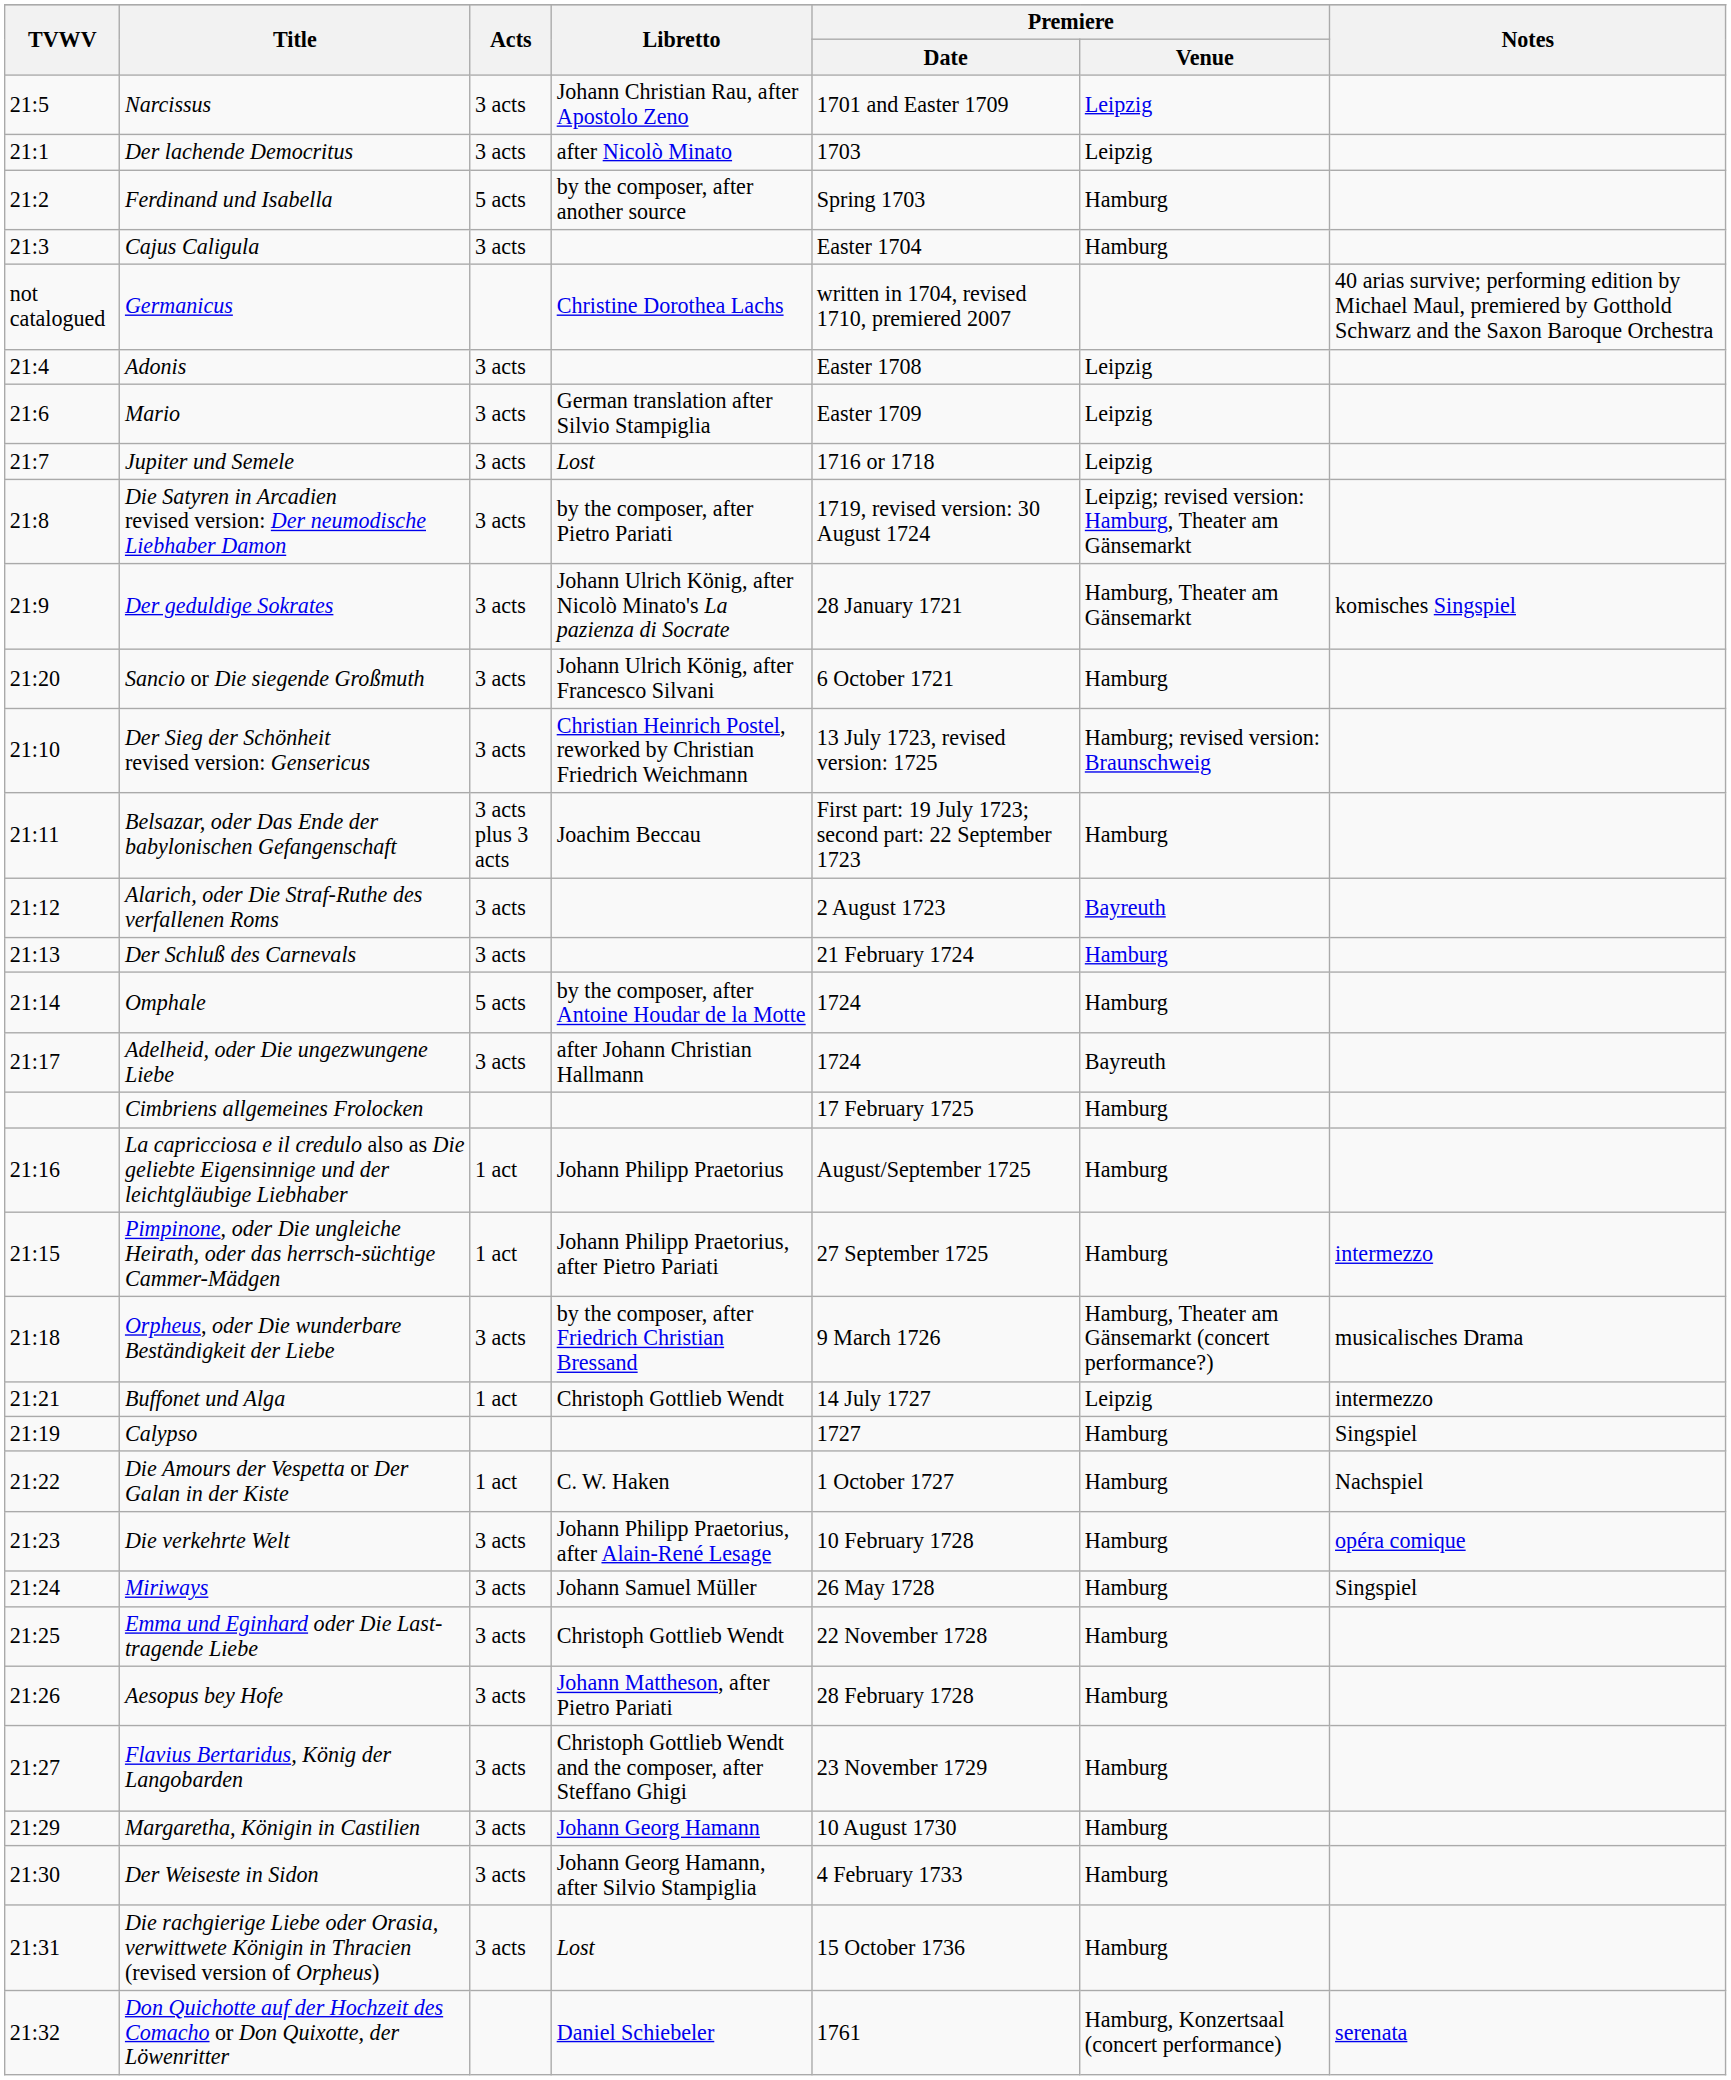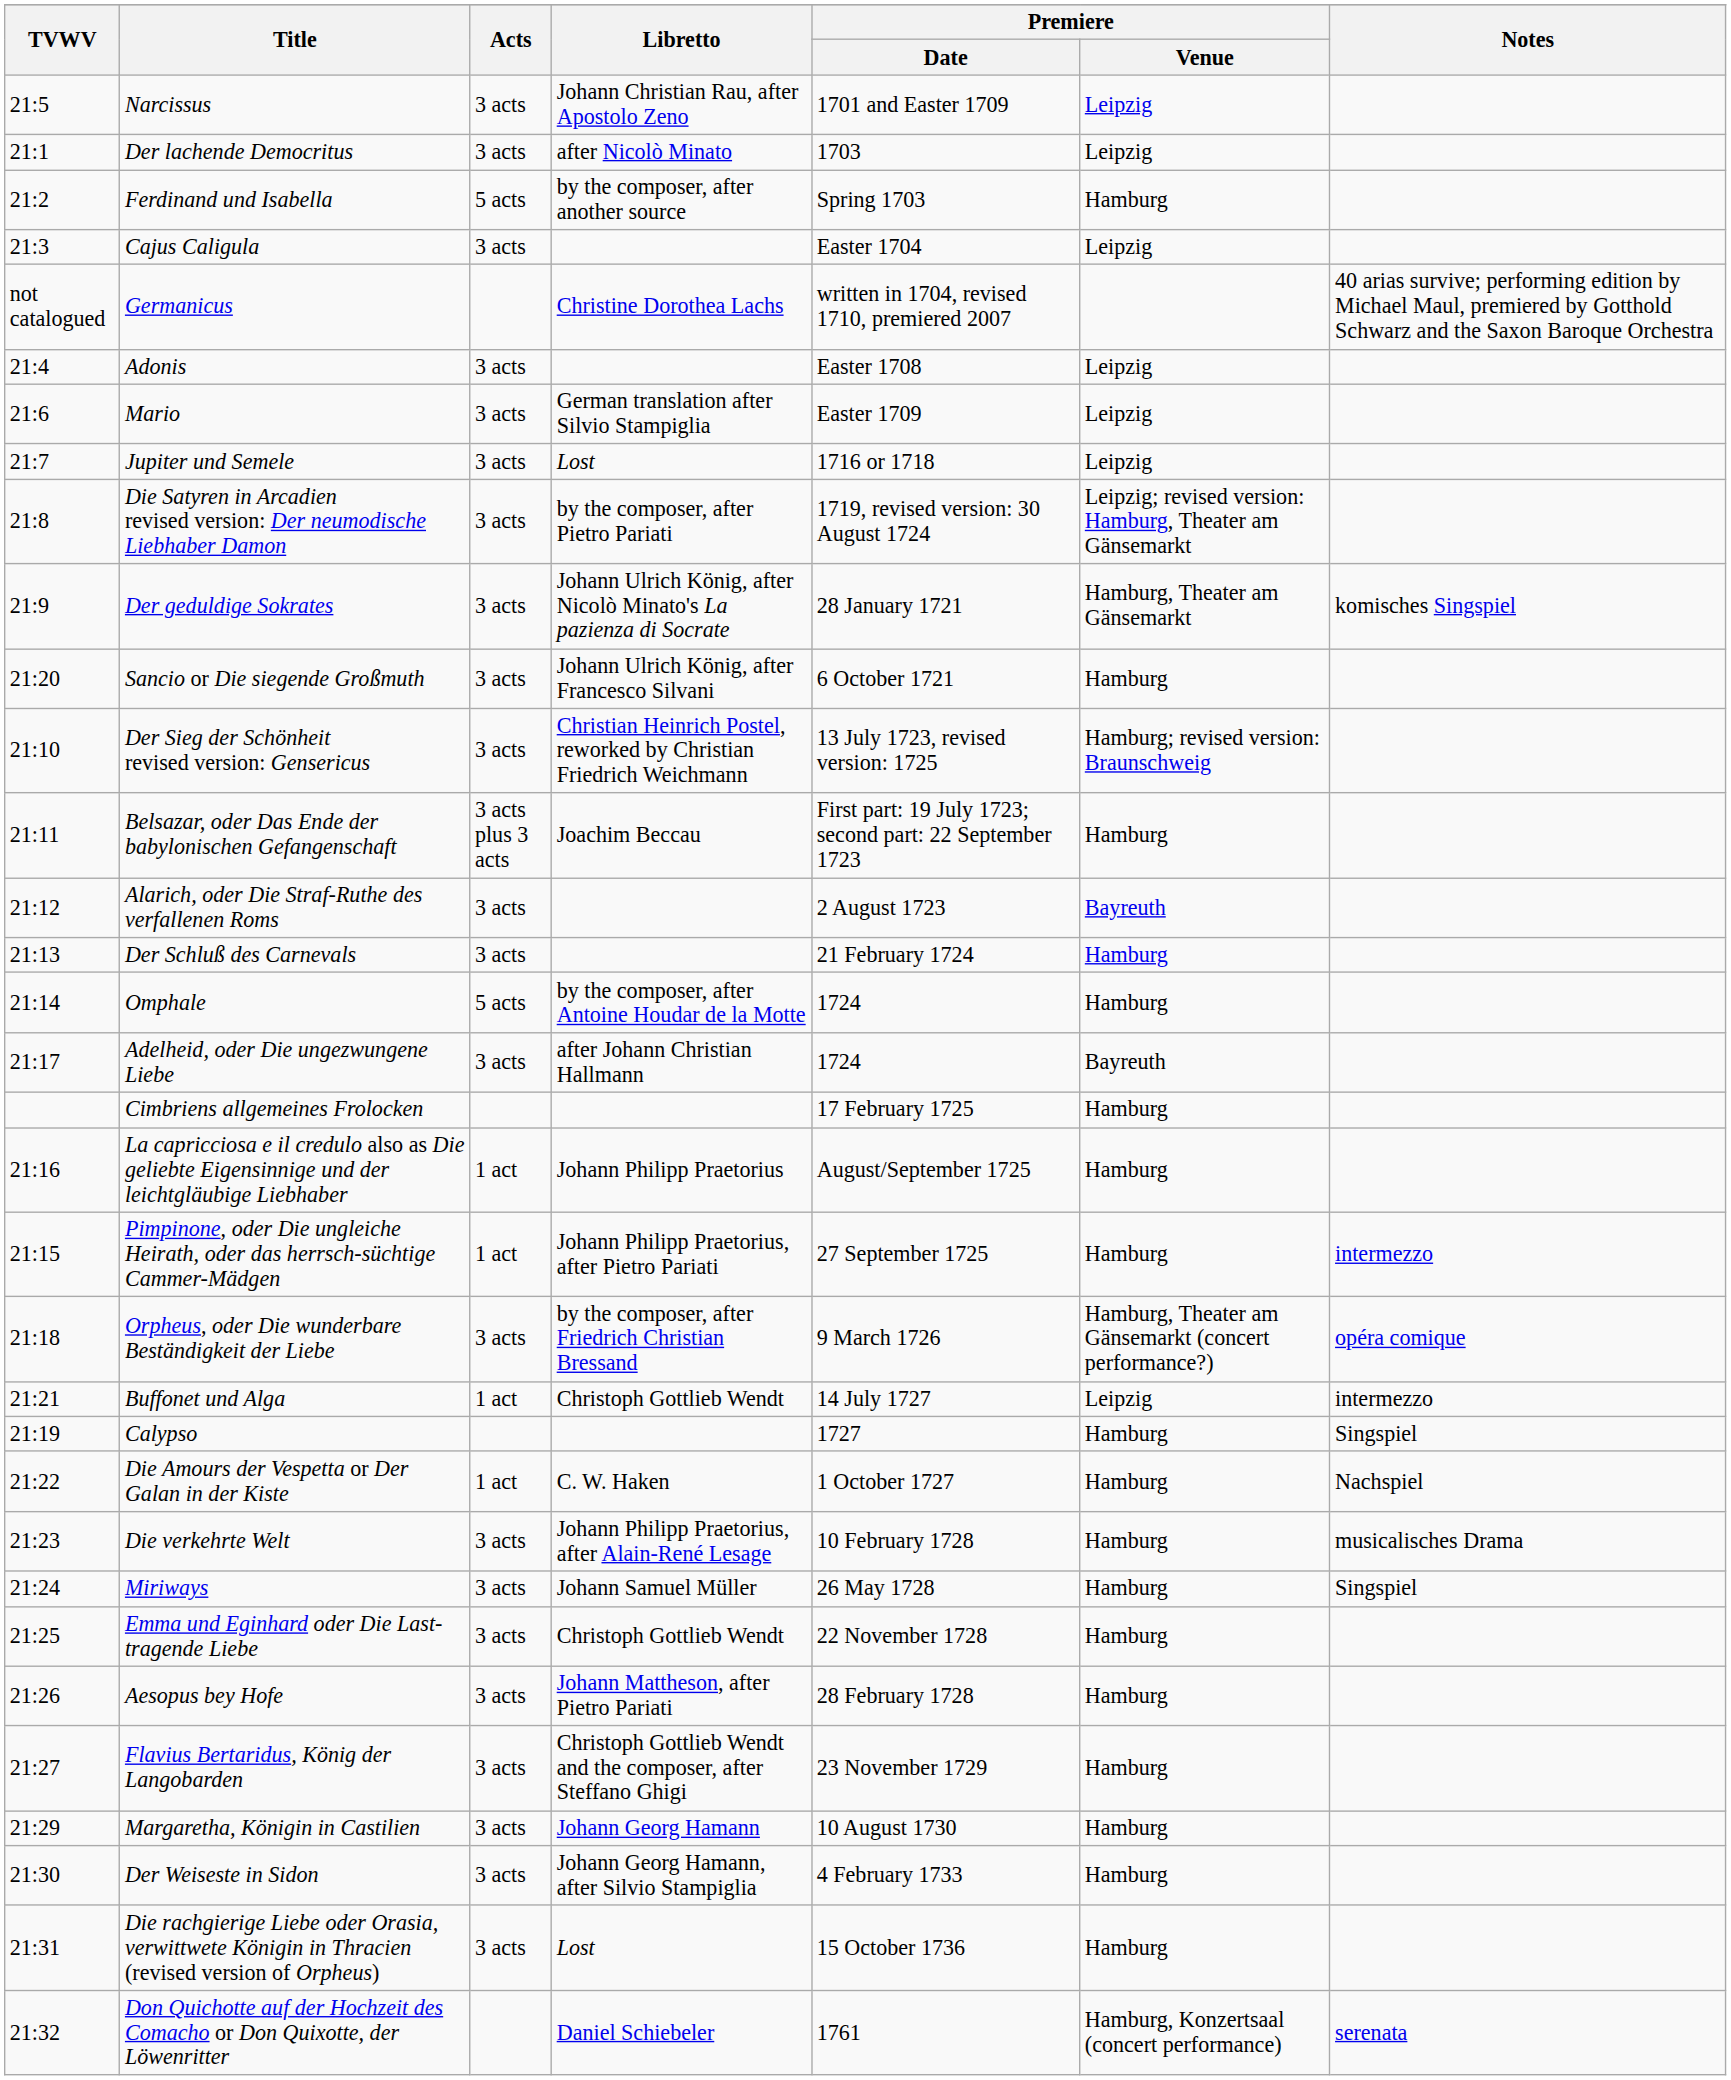Cajus Caligula | Premiere / Venue: Hamburg -> Leipzig
Orpheus, oder Die wunderbare Beständigkeit der Liebe | Notes: musicalisches Drama -> opéra comique
Die verkehrte Welt | Notes: opéra comique -> musicalisches Drama
